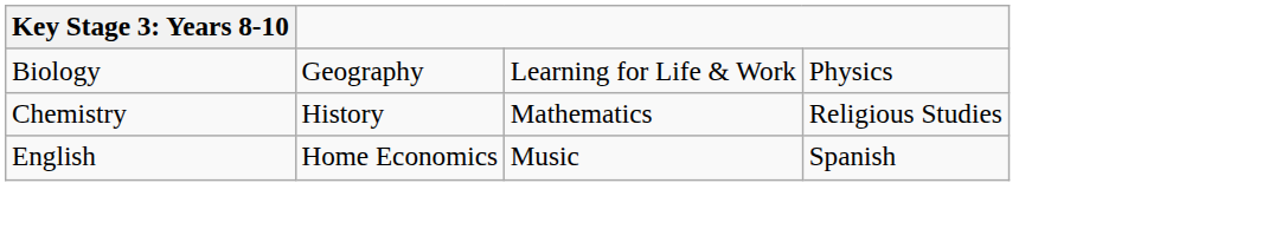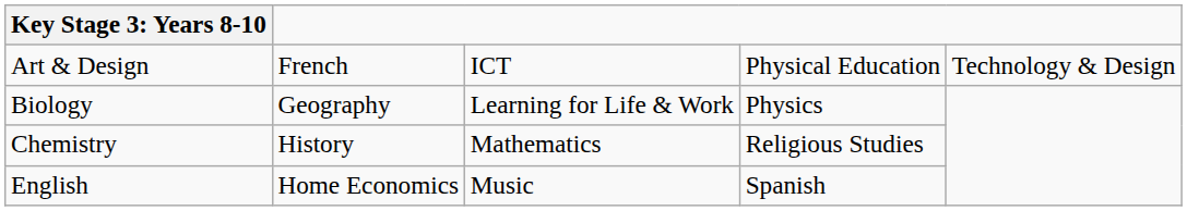+ row: Art & Design | French | ICT | Physical Education | Technology & Design
